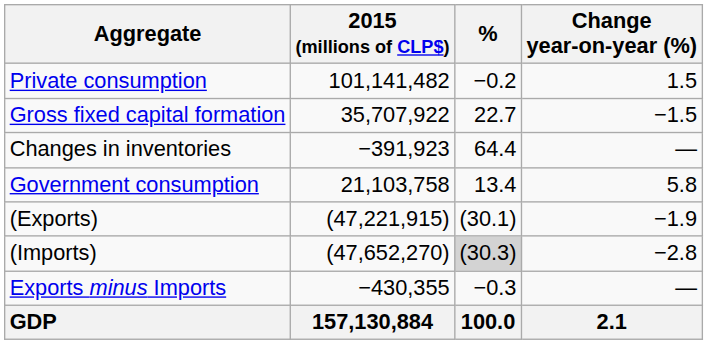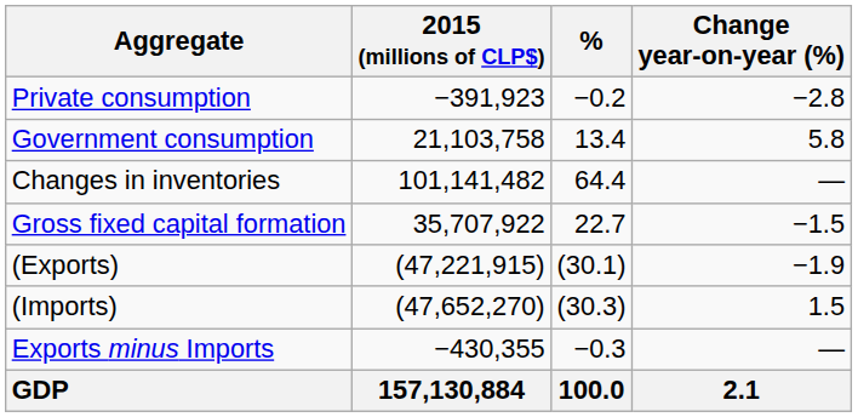Private consumption | 2015 (millions of CLP$): 101,141,482 -> −391,923
Private consumption | Change year-on-year (%): 1.5 -> −2.8
rows swapped: Government consumption <-> Gross fixed capital formation
Changes in inventories | 2015 (millions of CLP$): −391,923 -> 101,141,482
(Imports) | %: lightgrey background -> no background
(Imports) | Change year-on-year (%): −2.8 -> 1.5
